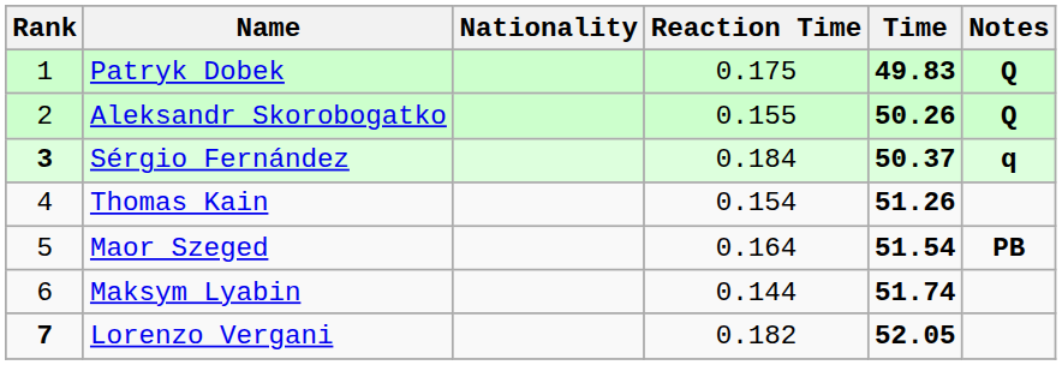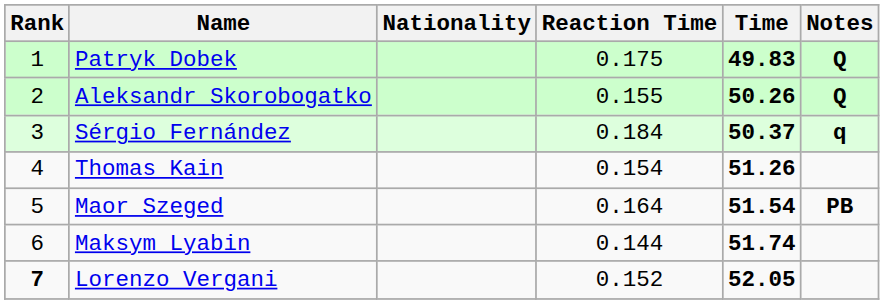Sérgio Fernández | Rank: bold -> normal
Lorenzo Vergani | Reaction Time: 0.182 -> 0.152
